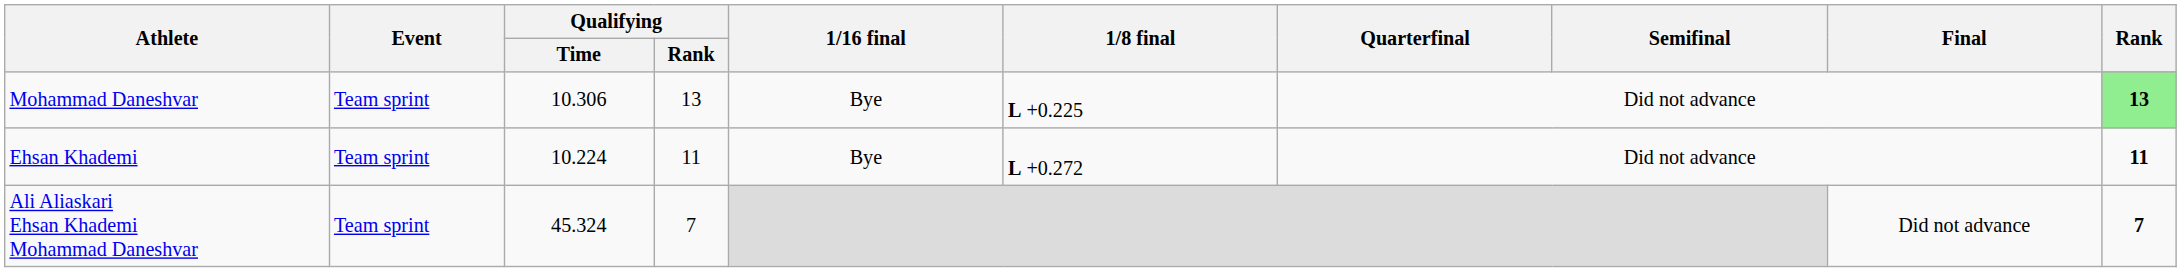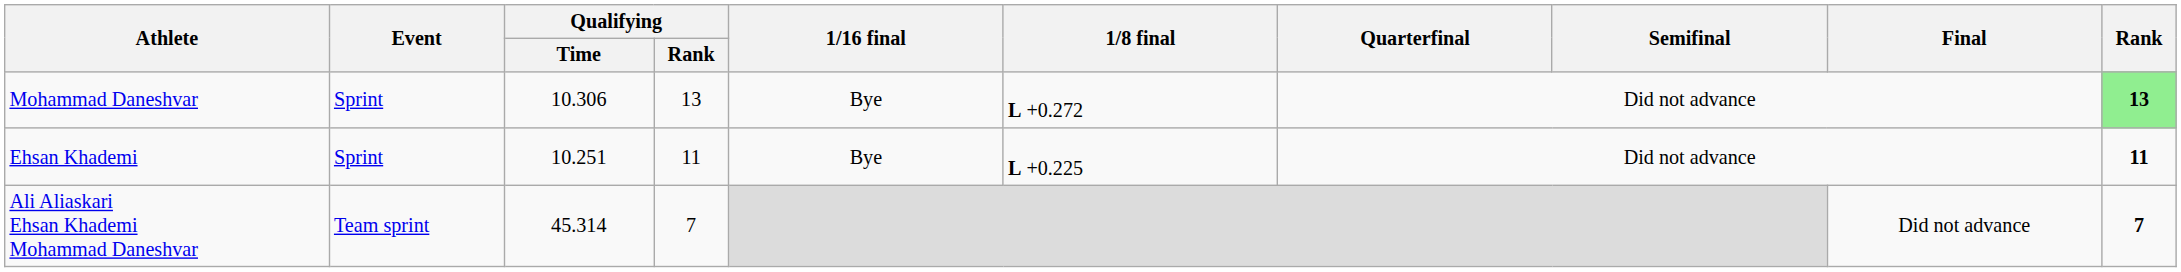Mohammad Daneshvar | Event: Team sprint -> Sprint
Mohammad Daneshvar | 1/8 final: L +0.225 -> L +0.272
Ehsan Khademi | Event: Team sprint -> Sprint
Ehsan Khademi | Qualifying / Time: 10.224 -> 10.251
Ehsan Khademi | 1/8 final: L +0.272 -> L +0.225
Ali Aliaskari Ehsan Khademi Mohammad Daneshvar | Qualifying / Time: 45.324 -> 45.314
